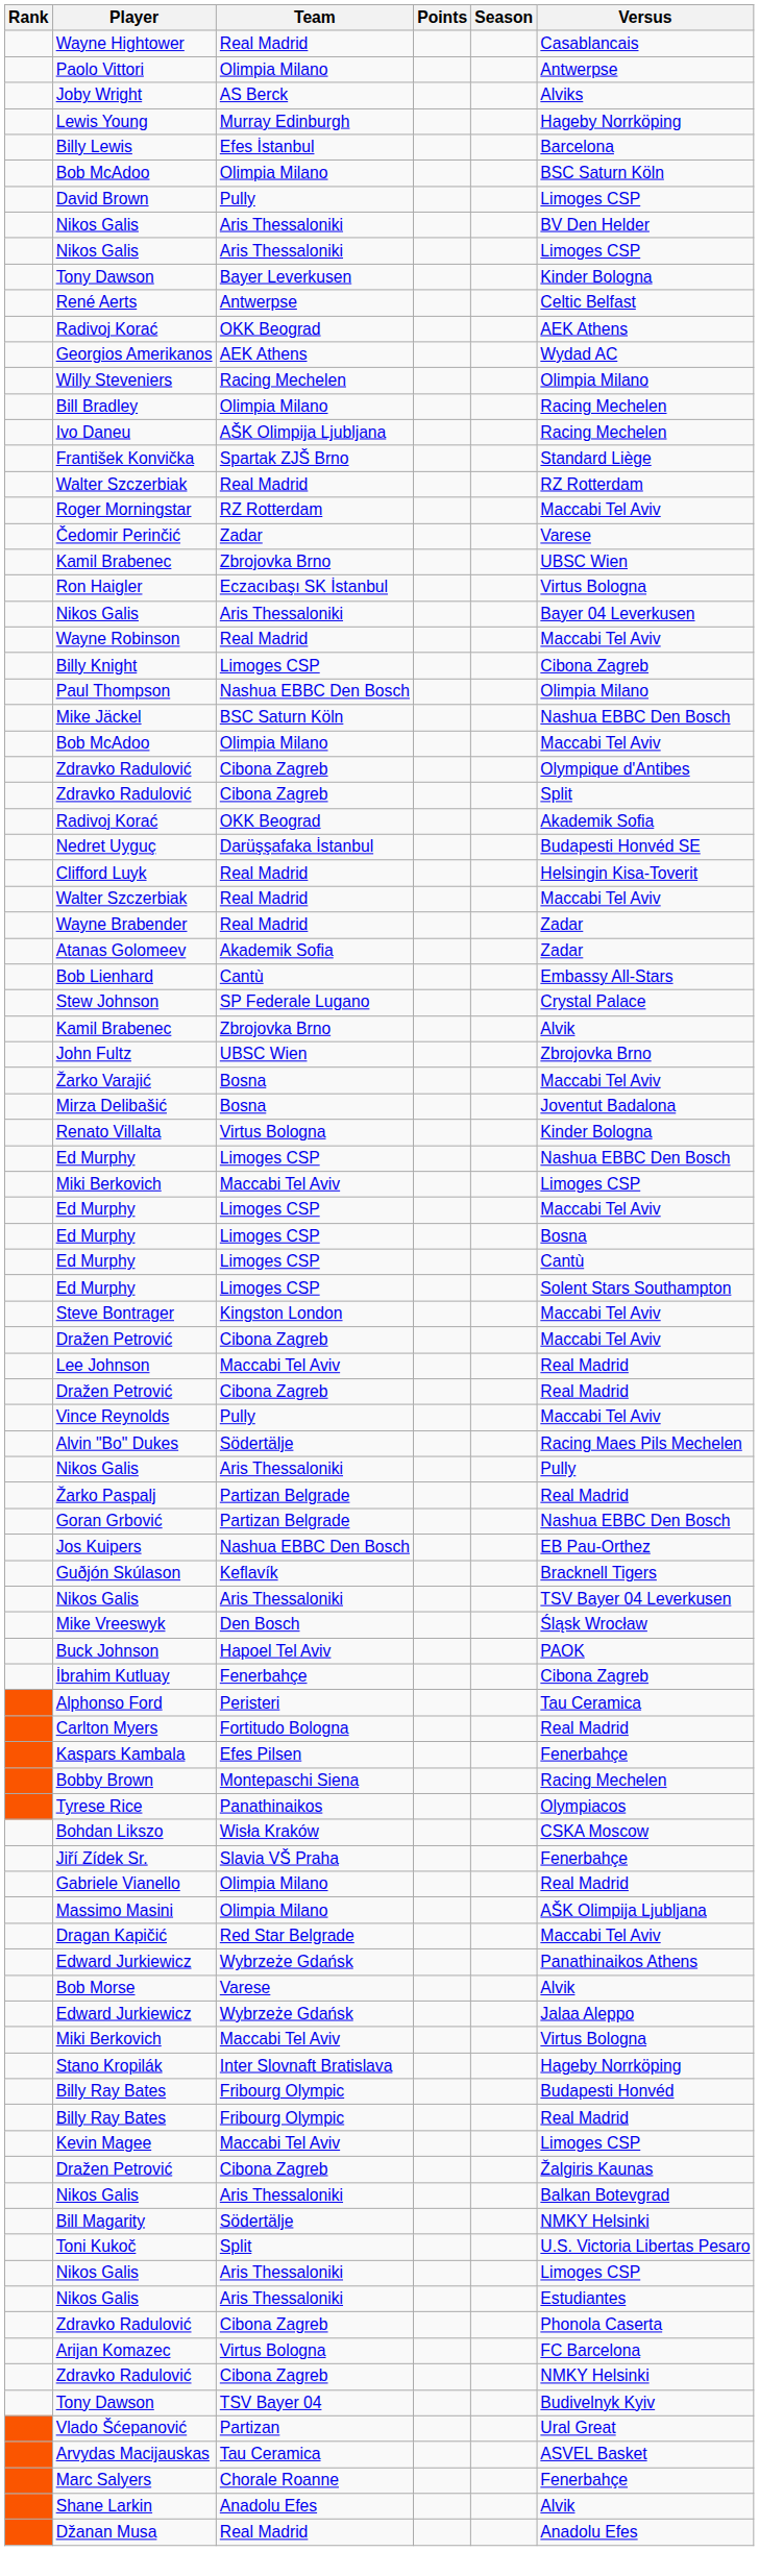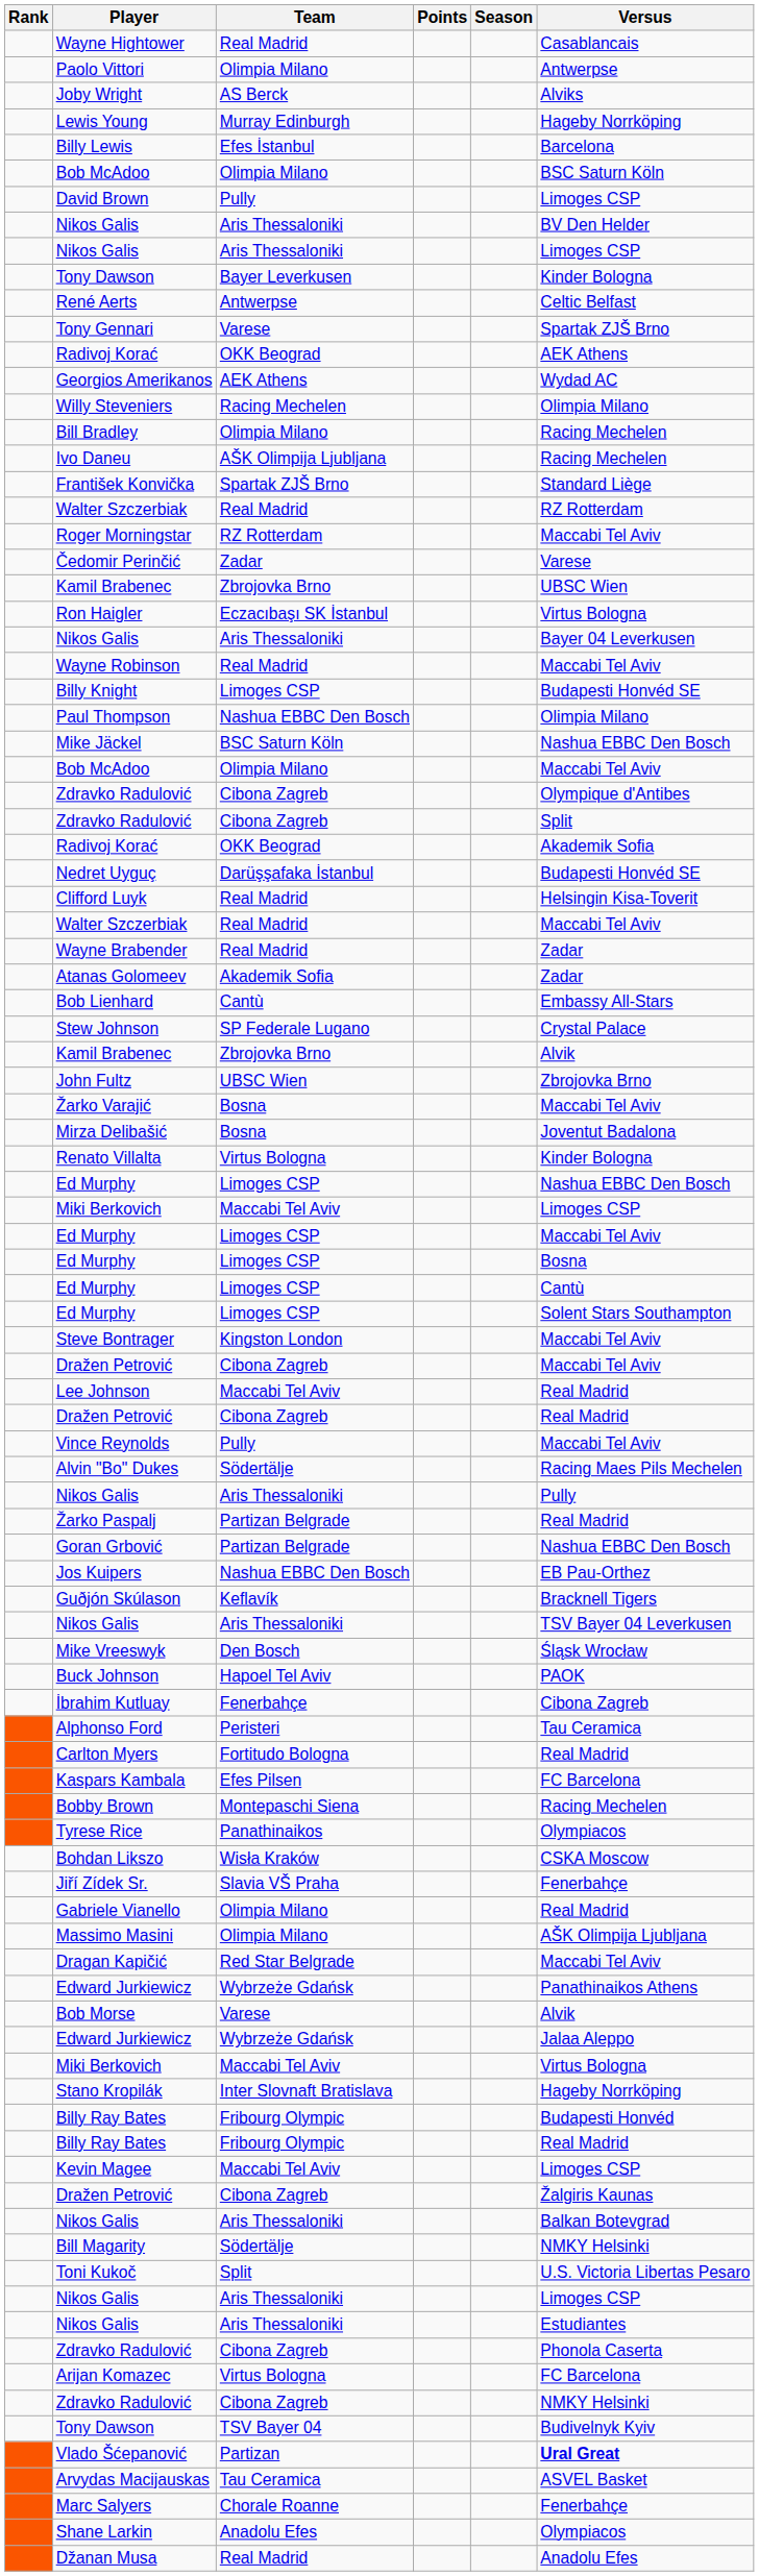+ row: Tony Gennari | Varese | Spartak ZJŠ Brno
Billy Knight | Versus: Cibona Zagreb -> Budapesti Honvéd SE
Kaspars Kambala | Versus: Fenerbahçe -> FC Barcelona
Vlado Šćepanović | Versus: normal -> bold
Shane Larkin | Versus: Alvik -> Olympiacos
